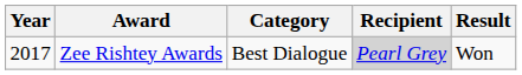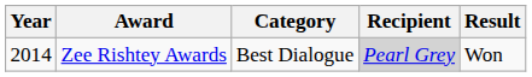Zee Rishtey Awards | Year: 2017 -> 2014
